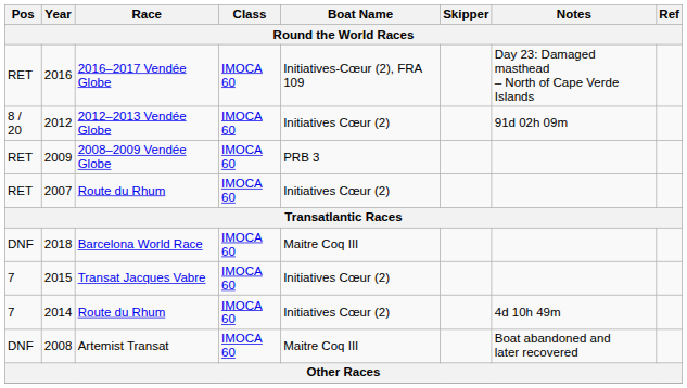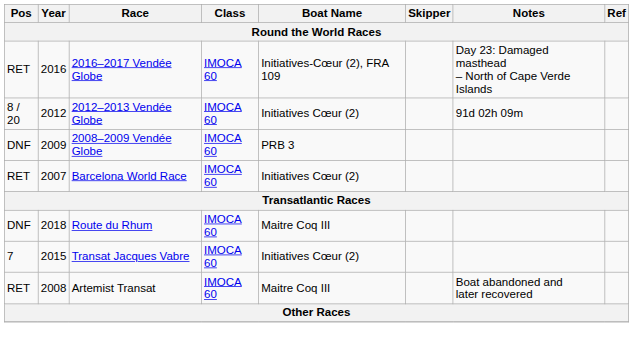2009 | Pos: RET -> DNF
2007 | Race: Route du Rhum -> Barcelona World Race
2018 | Race: Barcelona World Race -> Route du Rhum
- row: 7 | 2014 | Route du Rhum | IMOCA 60 | Initiatives Cœur (2) | 4d 10h 49m
2008 | Pos: DNF -> RET
